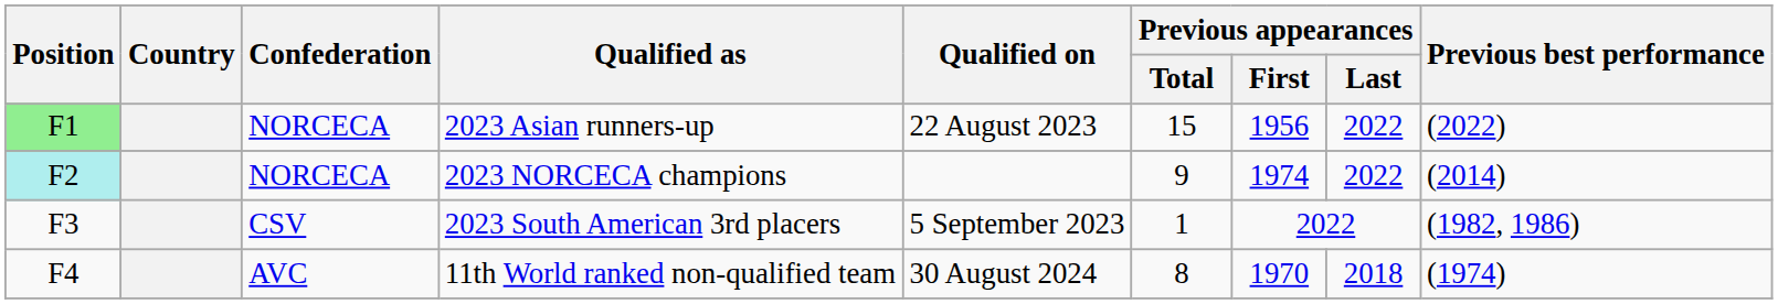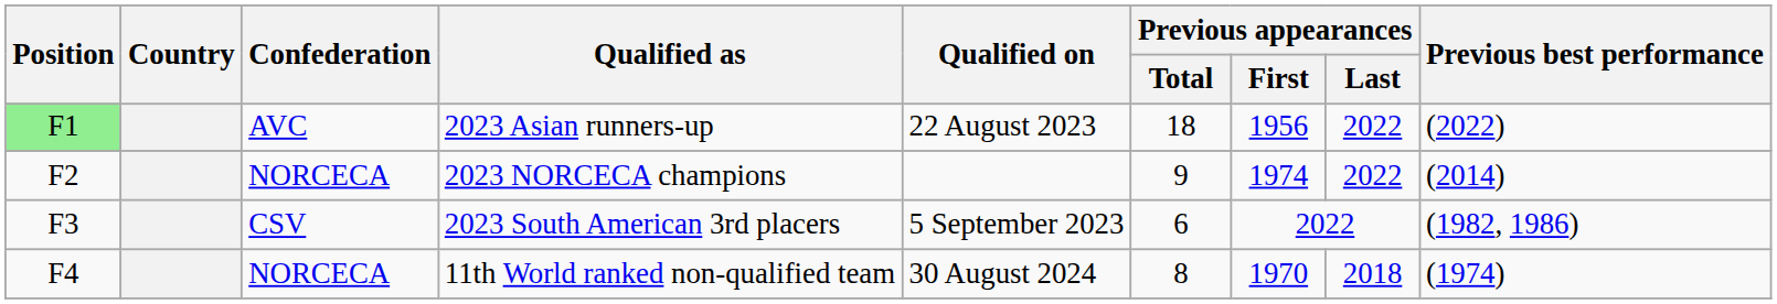2023 Asian runners-up | Confederation: NORCECA -> AVC
2023 Asian runners-up | Previous appearances / Total: 15 -> 18
2023 NORCECA champions | Position: paleturquoise background -> no background
2023 South American 3rd placers | Previous appearances / Total: 1 -> 6
11th World ranked non-qualified team | Confederation: AVC -> NORCECA
